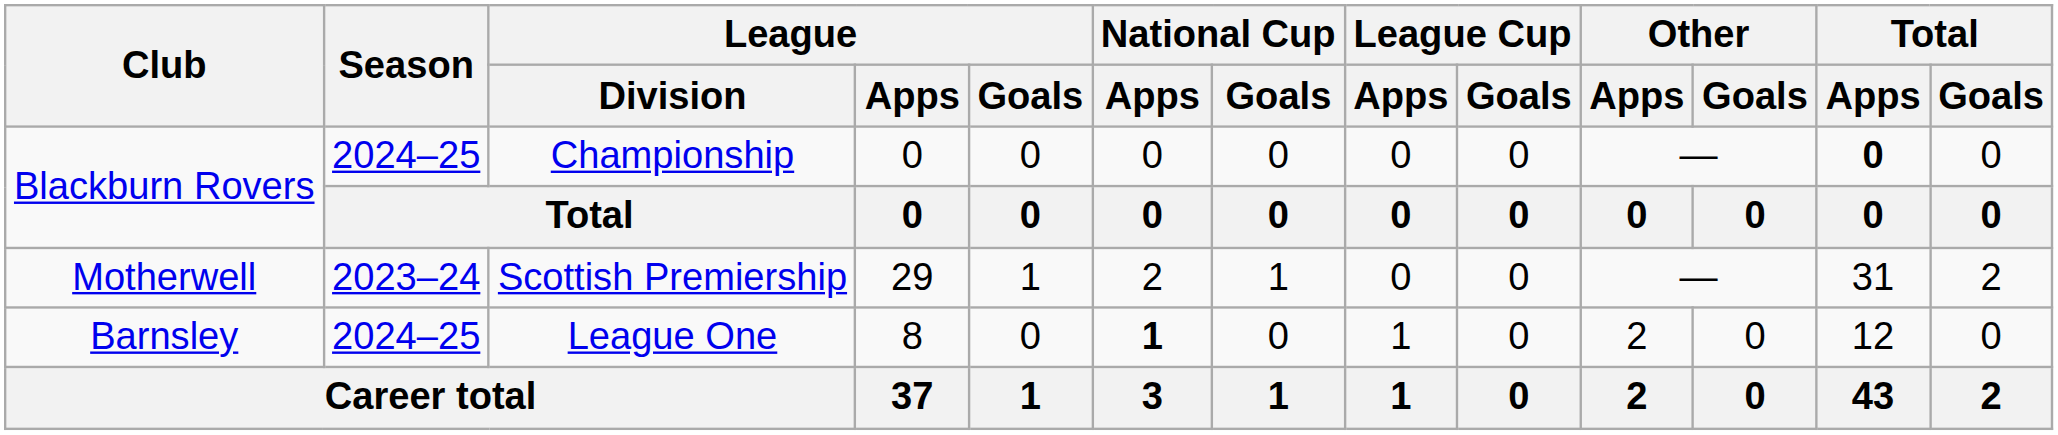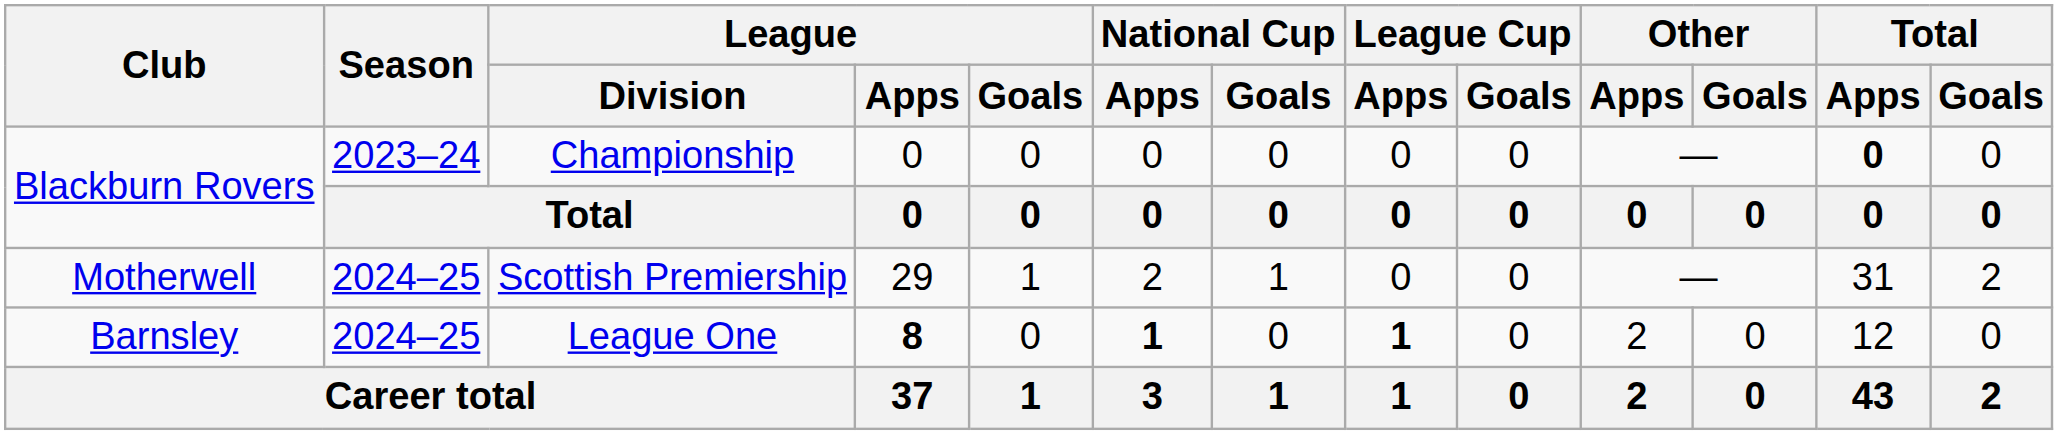Blackburn Rovers / Championship | Season: 2024–25 -> 2023–24
Motherwell | Season: 2023–24 -> 2024–25
Barnsley | League / Apps: normal -> bold
Barnsley | League Cup / Apps: normal -> bold
